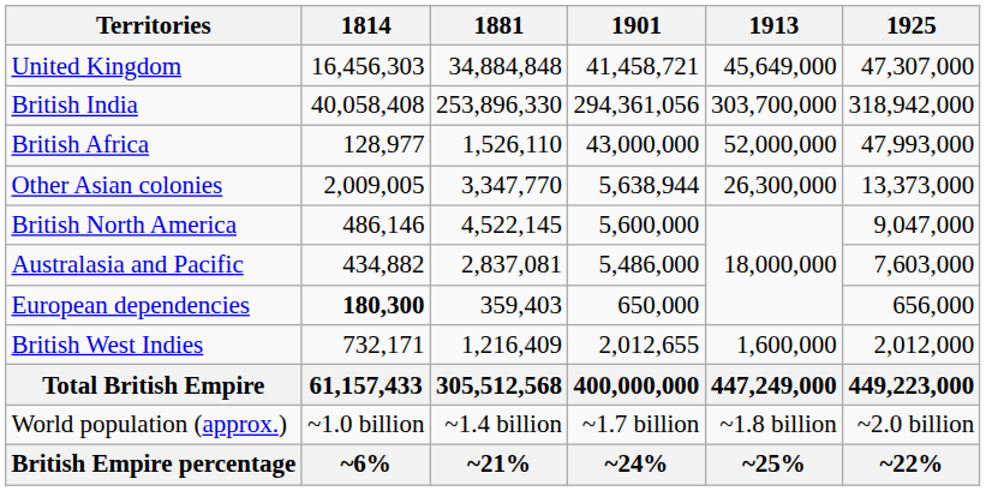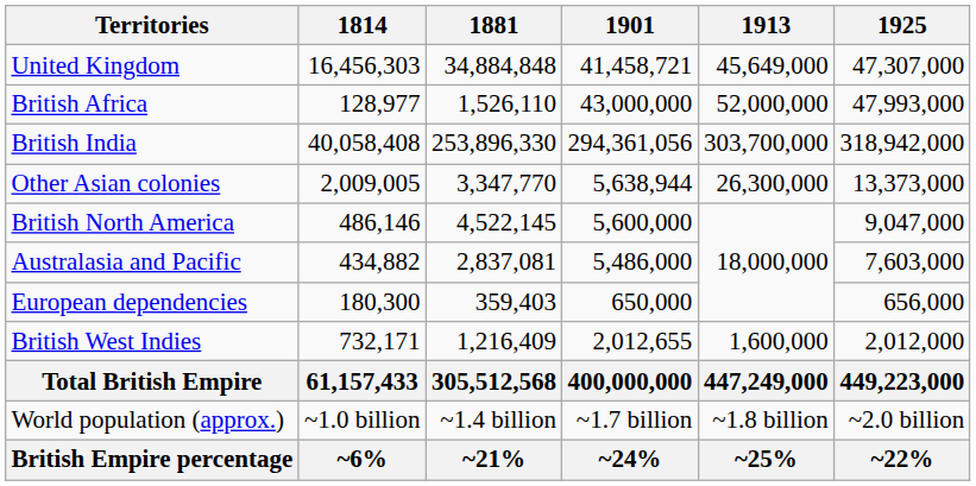rows swapped: British India <-> British Africa
European dependencies | 1814: bold -> normal
